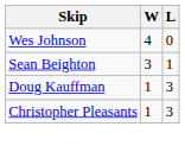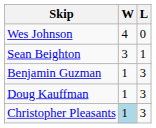+ row: Benjamin Guzman | 1 | 3
Christopher Pleasants | W: no background -> lightblue background
